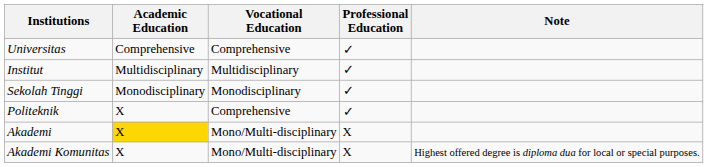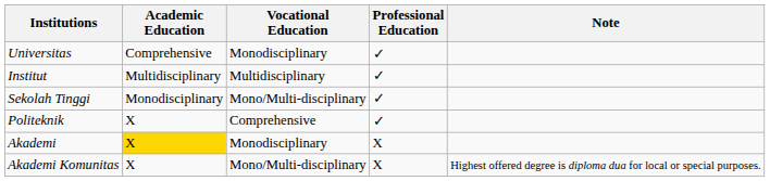Universitas | Vocational Education: Comprehensive -> Monodisciplinary
Sekolah Tinggi | Vocational Education: Monodisciplinary -> Mono/Multi-disciplinary
Akademi | Vocational Education: Mono/Multi-disciplinary -> Monodisciplinary
